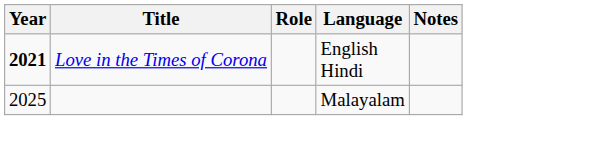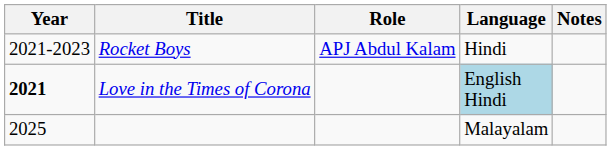+ row: 2021-2023 | Rocket Boys | APJ Abdul Kalam | Hindi
Love in the Times of Corona | Language: no background -> lightblue background
